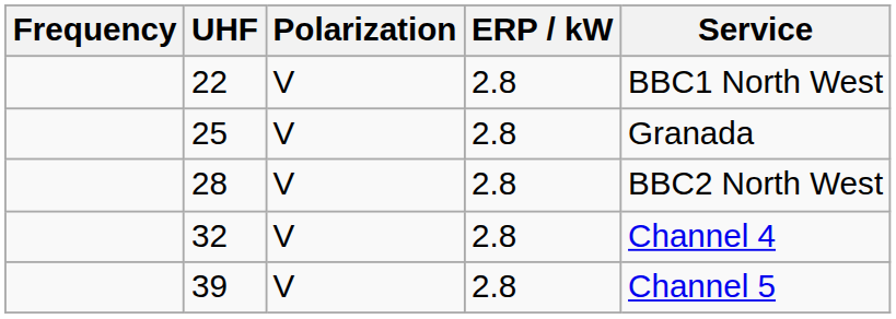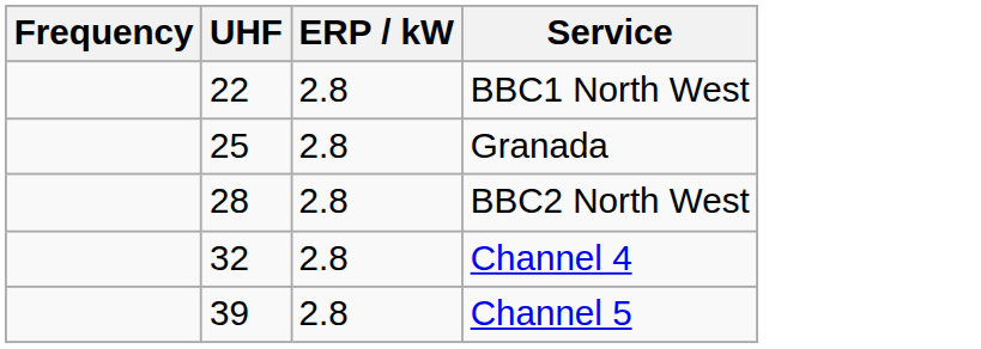- column: Polarization | V | V | V | V | V
